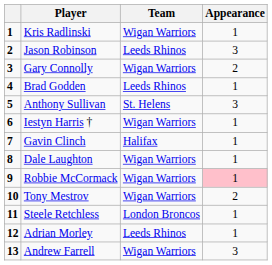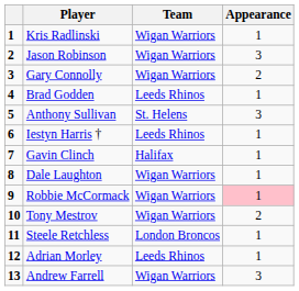Jason Robinson | Team: Leeds Rhinos -> Wigan Warriors
Iestyn Harris † | Team: Wigan Warriors -> Leeds Rhinos
